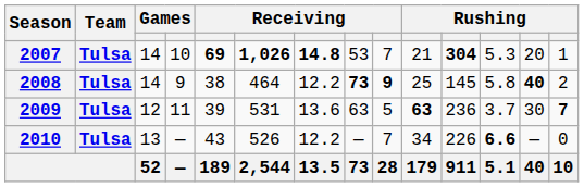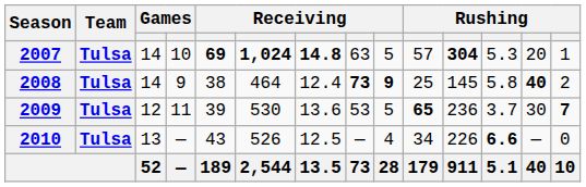2007 | column 6: 1,026 -> 1,024
2007 | column 8: 53 -> 63
2007 | column 9: 7 -> 5
2007 | column 10: 21 -> 57
2008 | column 7: 12.2 -> 12.4
2009 | column 6: 531 -> 530
2009 | column 8: 63 -> 53
2009 | column 10: 63 -> 65
2010 | column 7: 12.2 -> 12.5
2010 | column 9: 7 -> 4
